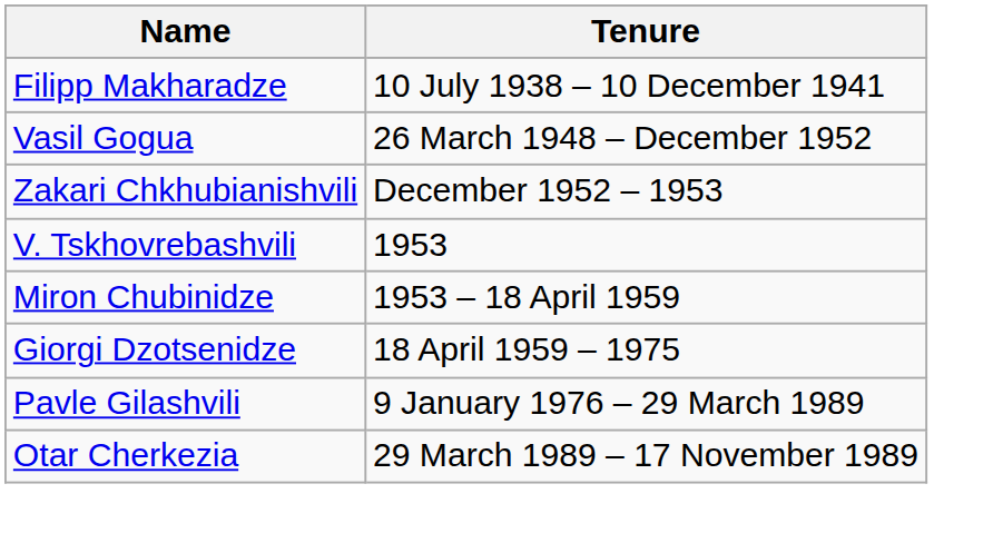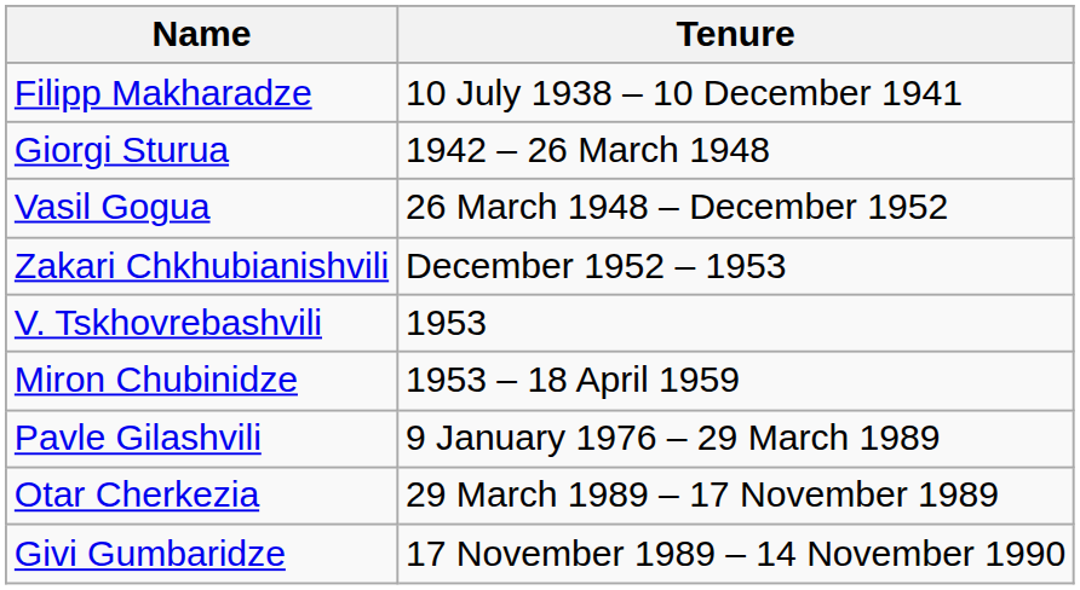+ row: Giorgi Sturua | 1942 – 26 March 1948
- row: Giorgi Dzotsenidze | 18 April 1959 – 1975
+ row: Givi Gumbaridze | 17 November 1989 – 14 November 1990
